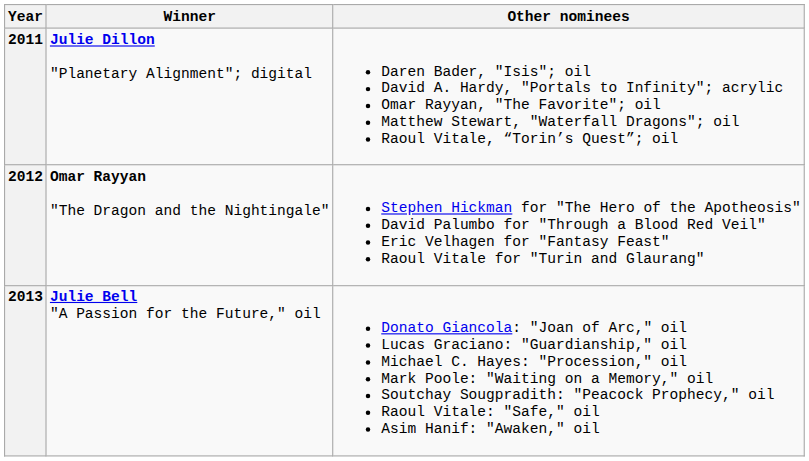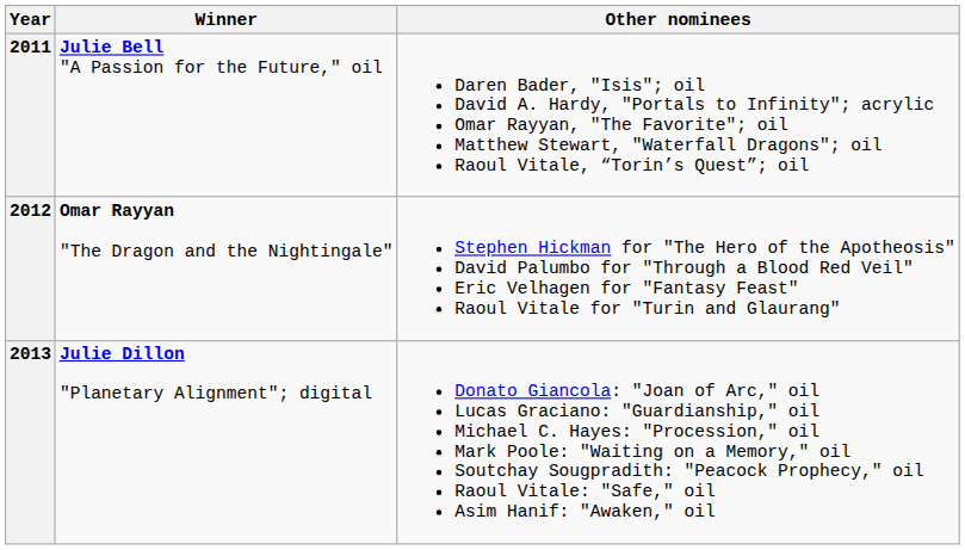2011 | Winner: Julie Dillon "Planetary Alignment"; digital -> Julie Bell "A Passion for the Future," oil
2013 | Winner: Julie Bell "A Passion for the Future," oil -> Julie Dillon "Planetary Alignment"; digital
